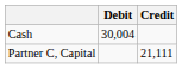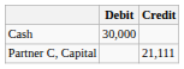Cash | Debit: 30,004 -> 30,000
